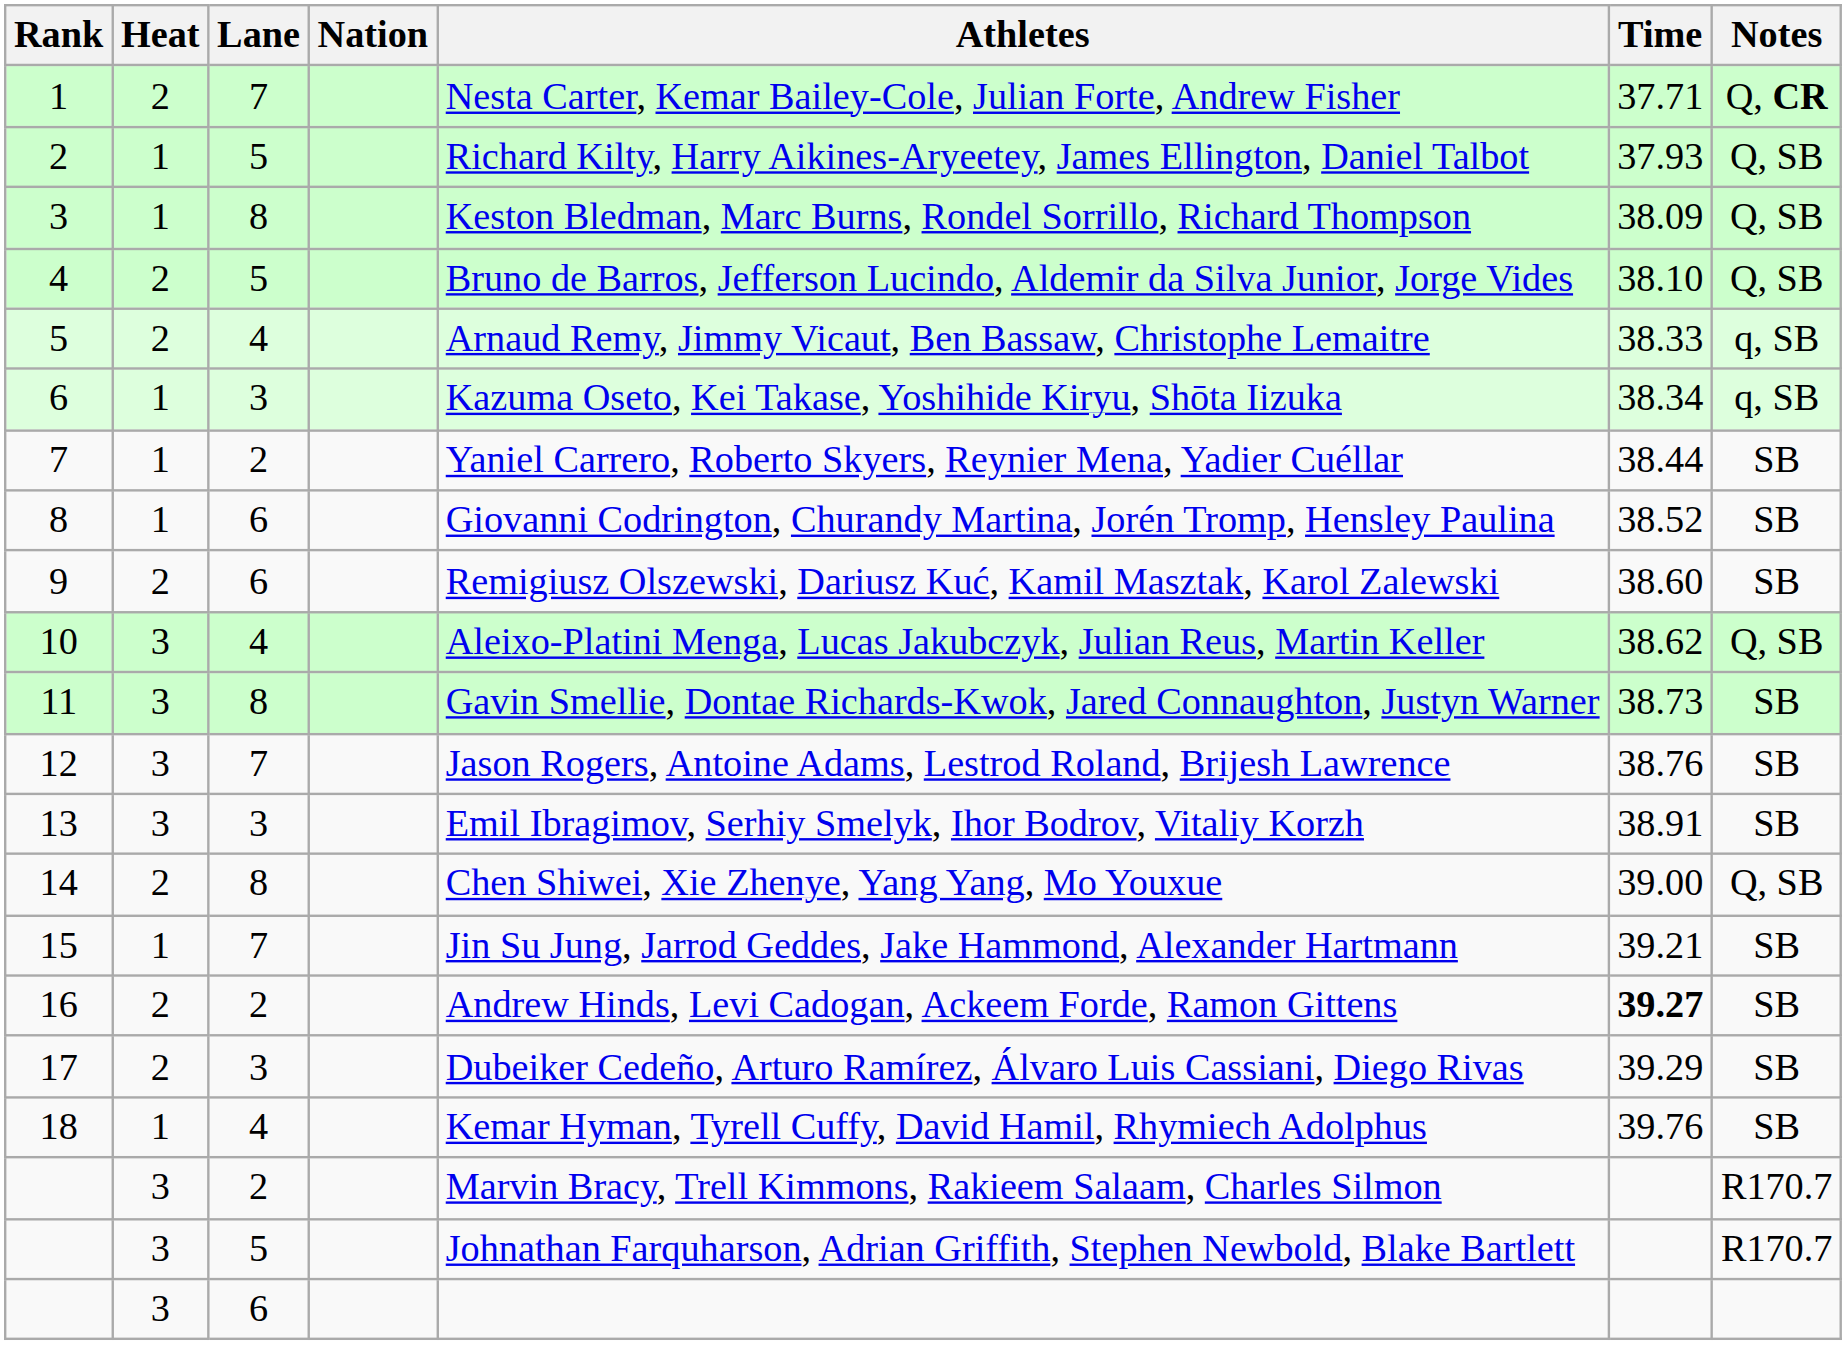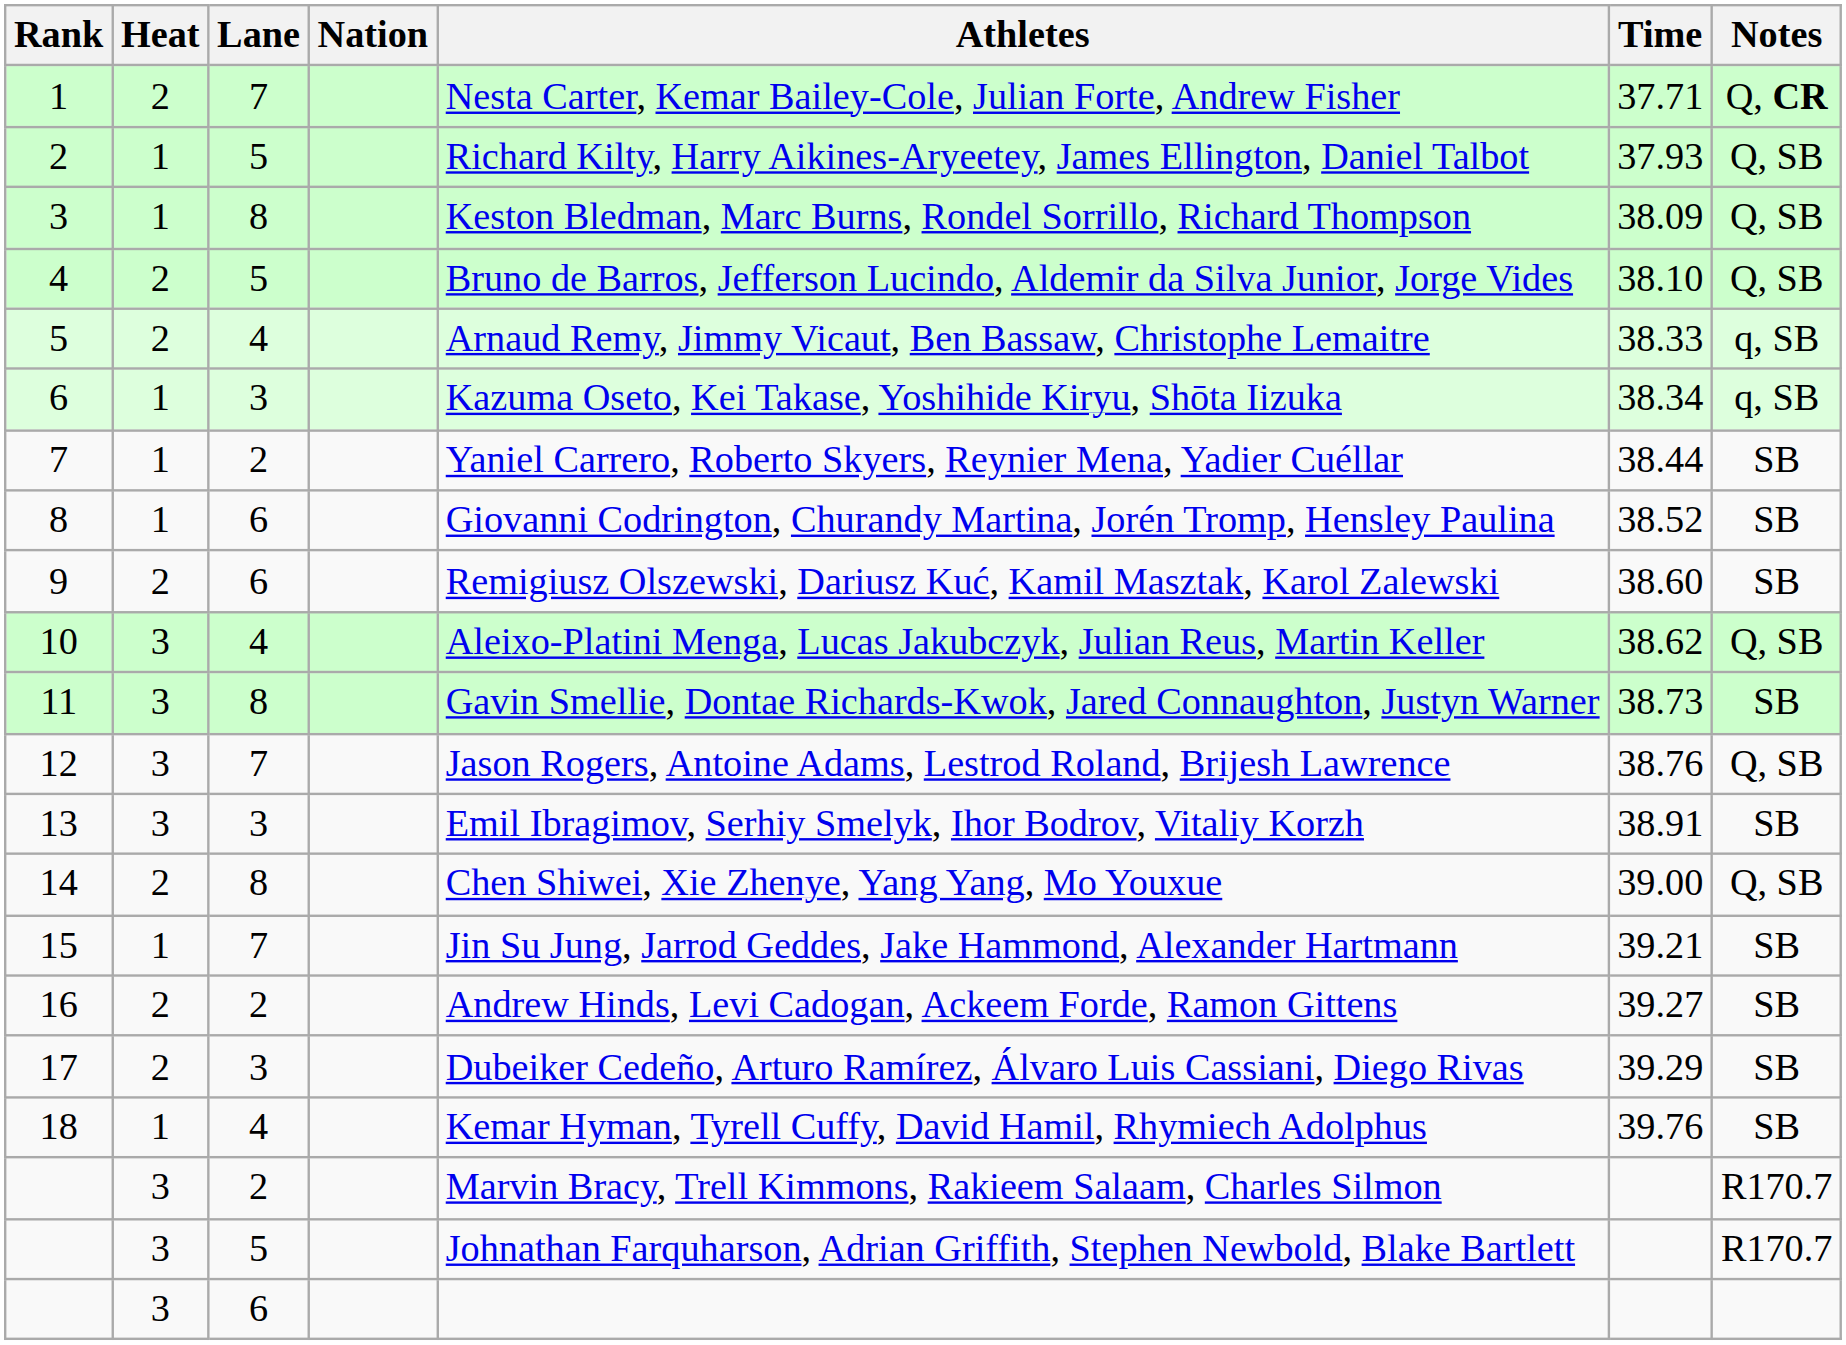12 | Notes: SB -> Q, SB
16 | Time: bold -> normal
